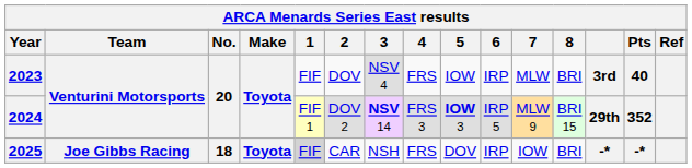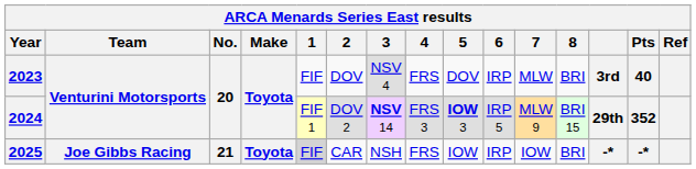2023 | 5: IOW -> DOV
2025 | No.: 18 -> 21
2025 | 5: DOV -> IOW
